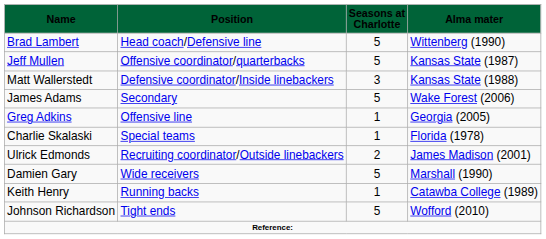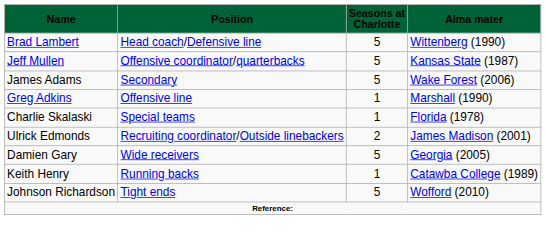- row: Matt Wallerstedt | Defensive coordinator/Inside linebackers | 3 | Kansas State (1988)
Greg Adkins | column 4: Georgia (2005) -> Marshall (1990)
Damien Gary | column 4: Marshall (1990) -> Georgia (2005)
